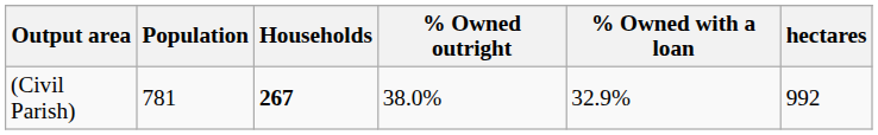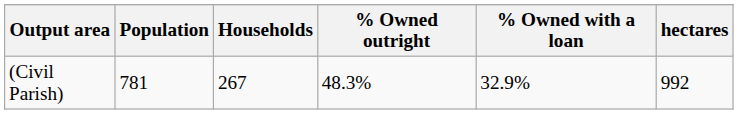(Civil Parish) | Households: bold -> normal
(Civil Parish) | % Owned outright: 38.0% -> 48.3%
